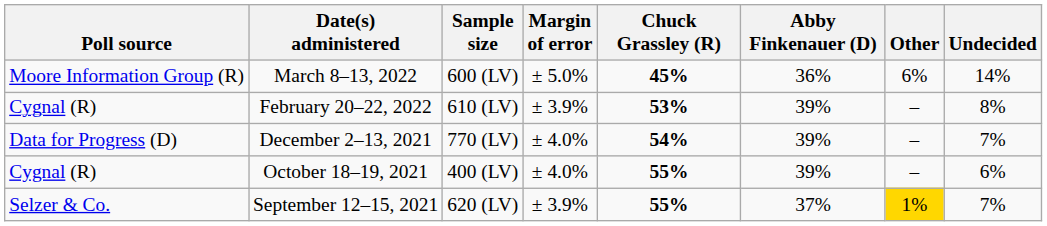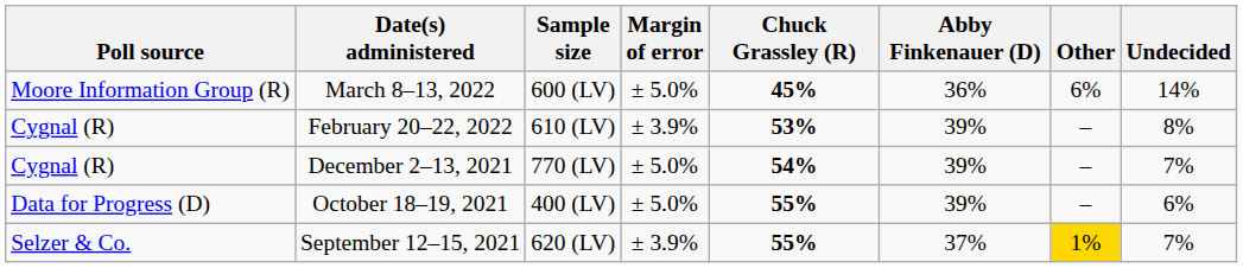December 2–13, 2021 | Poll source: Data for Progress (D) -> Cygnal (R)
December 2–13, 2021 | Margin of error: ± 4.0% -> ± 5.0%
October 18–19, 2021 | Poll source: Cygnal (R) -> Data for Progress (D)
October 18–19, 2021 | Margin of error: ± 4.0% -> ± 5.0%
